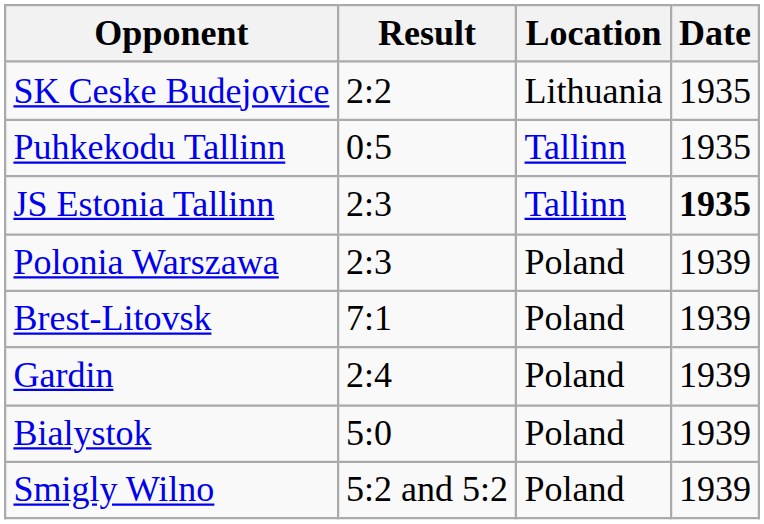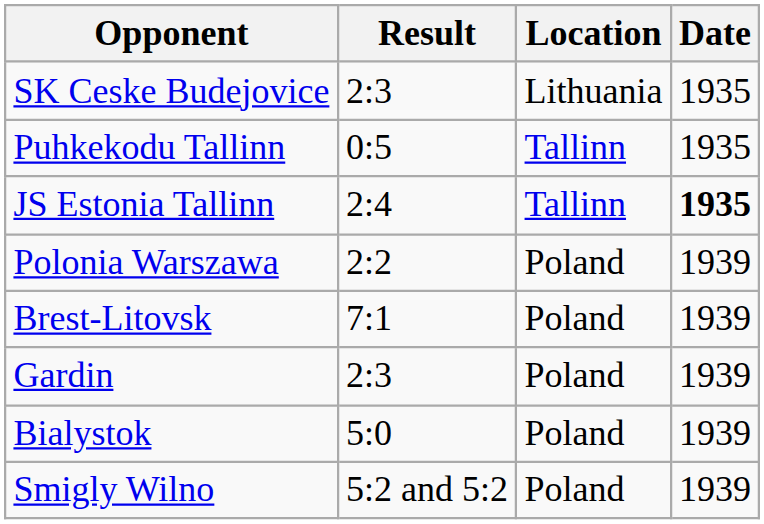SK Ceske Budejovice | Result: 2:2 -> 2:3
JS Estonia Tallinn | Result: 2:3 -> 2:4
Polonia Warszawa | Result: 2:3 -> 2:2
Gardin | Result: 2:4 -> 2:3
